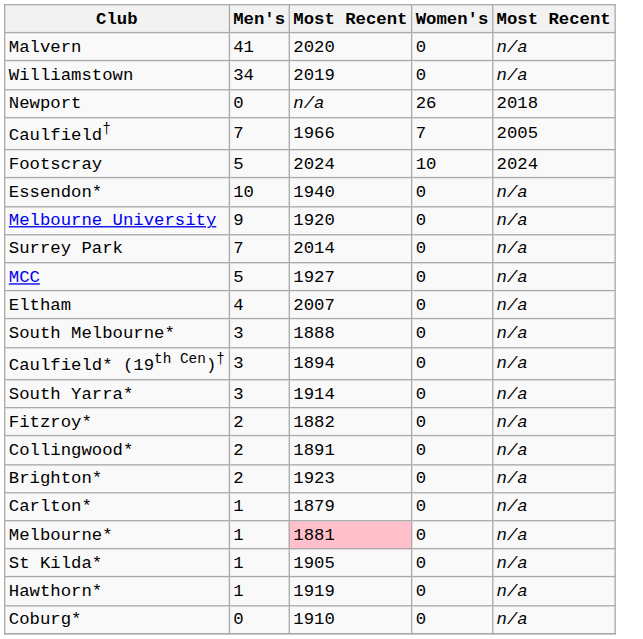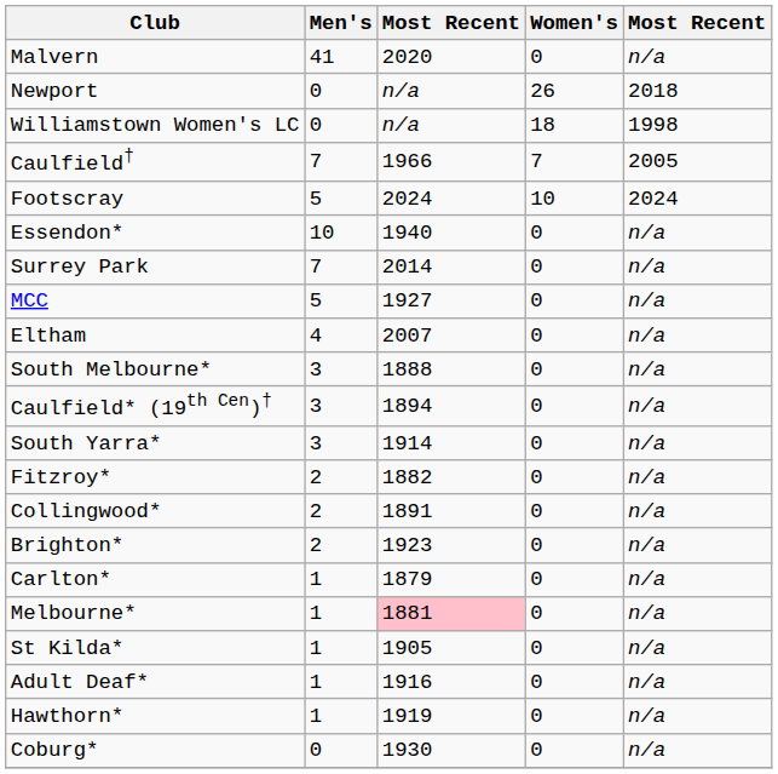- row: Williamstown | 34 | 2019 | 0 | n/a
+ row: Williamstown Women's LC | 0 | n/a | 18 | 1998
- row: Melbourne University | 9 | 1920 | 0 | n/a
+ row: Adult Deaf* | 1 | 1916 | 0 | n/a
Coburg* | column 3: 1910 -> 1930
